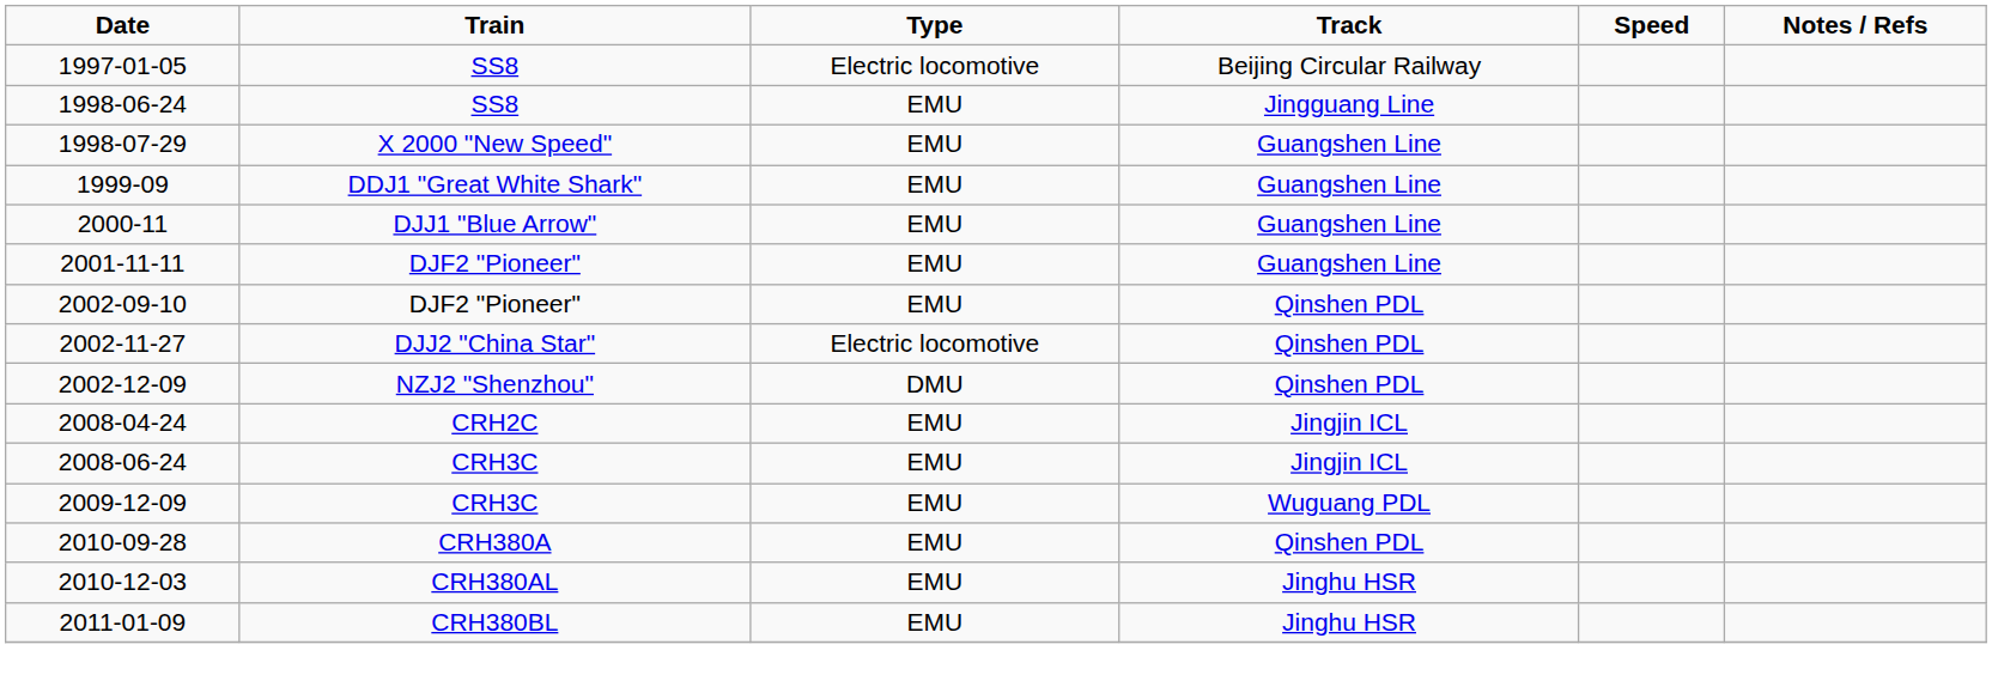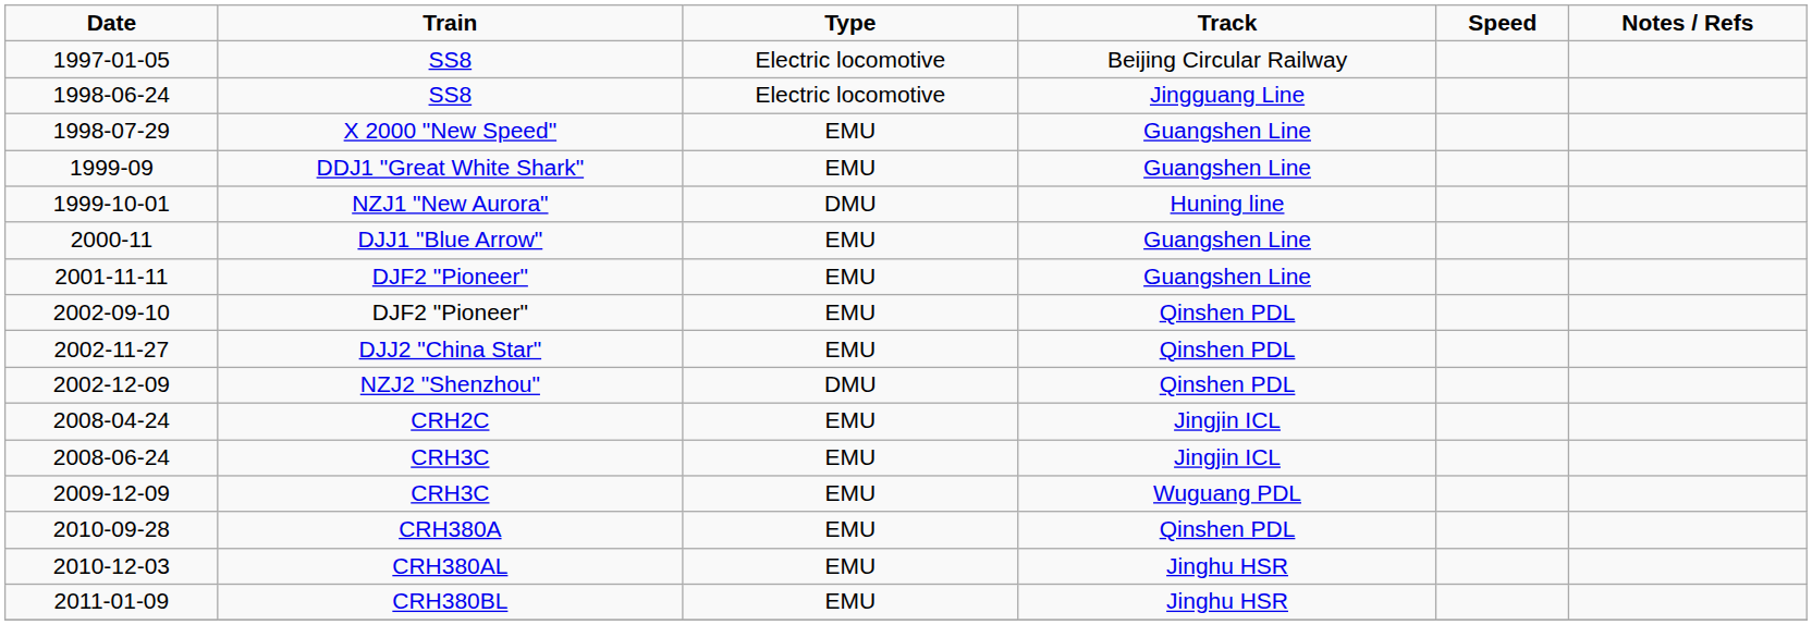1998-06-24 | Type: EMU -> Electric locomotive
+ row: 1999-10-01 | NZJ1 "New Aurora" | DMU | Huning line
2002-11-27 | Type: Electric locomotive -> EMU
